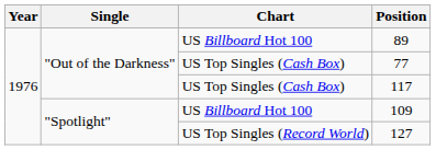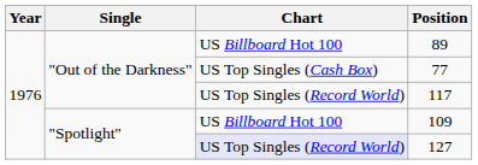117 | Chart: US Top Singles (Cash Box) -> US Top Singles (Record World)
127 | Chart: no background -> lavender background
